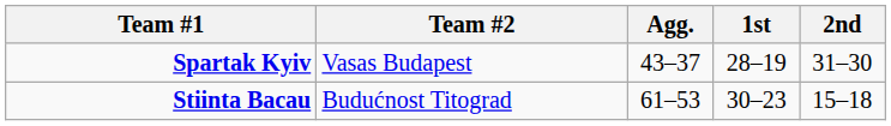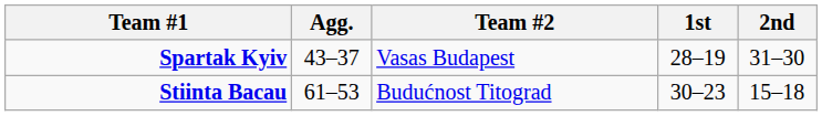columns swapped: Agg. <-> Team #2
